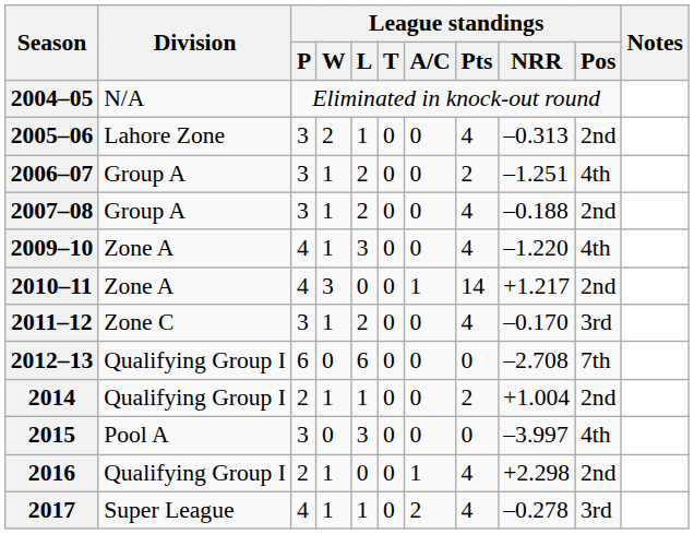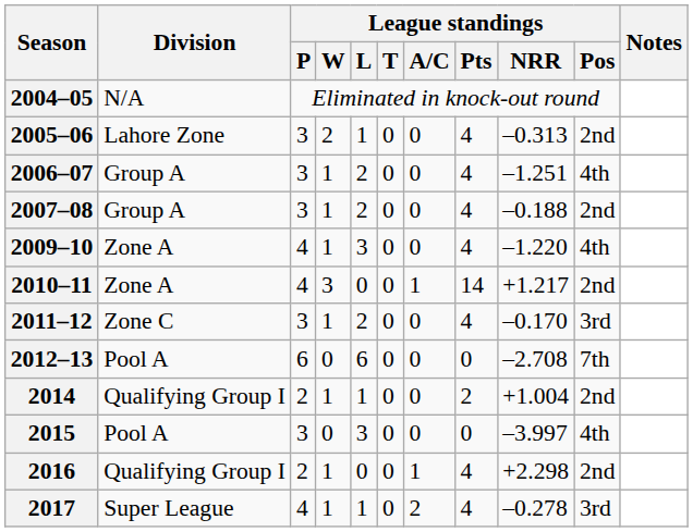2006–07 | League standings / Pts: 2 -> 4
2012–13 | Division: Qualifying Group I -> Pool A
